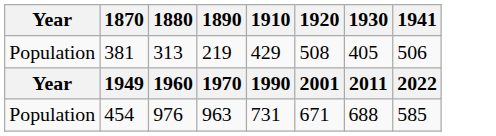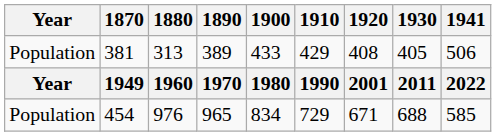+ column: 1900 | 433 | 1980 | 834
381 | 1890: 219 -> 389
381 | 1920: 508 -> 408
454 | 1890: 963 -> 965
454 | 1910: 731 -> 729
